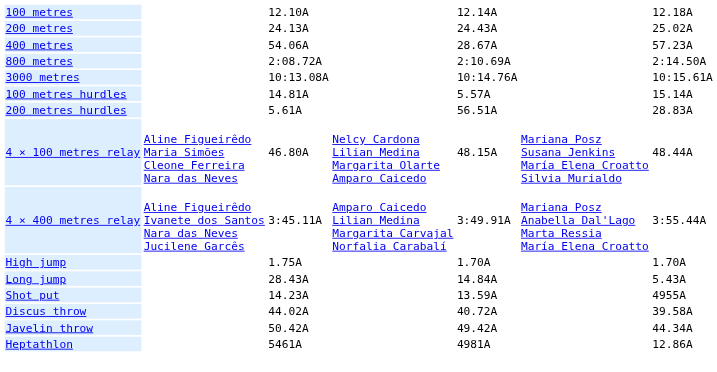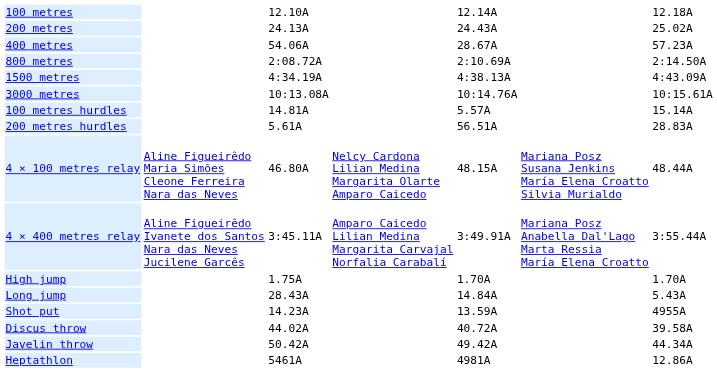+ row: 1500 metres | 4:34.19A | 4:38.13A | 4:43.09A
